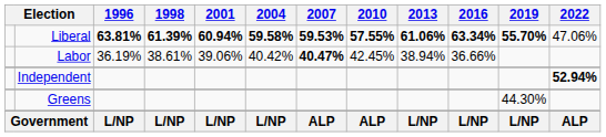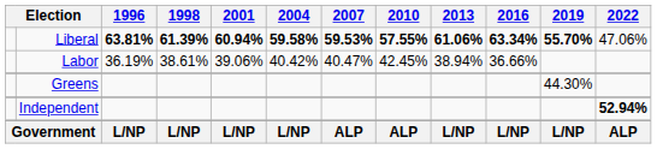Labor | 2007: bold -> normal
rows swapped: Greens <-> Independent
